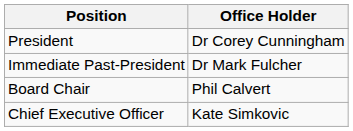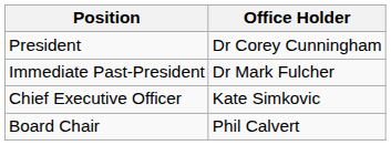rows swapped: Board Chair <-> Chief Executive Officer
